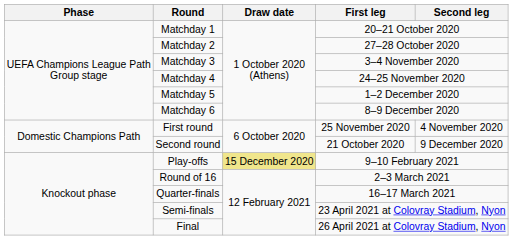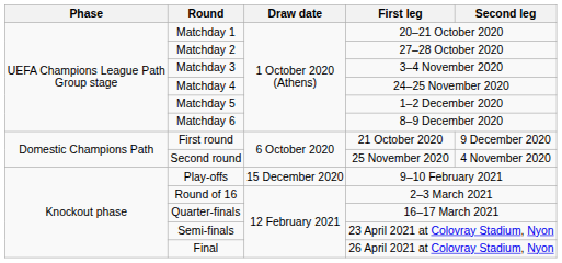First round | First leg: 25 November 2020 -> 21 October 2020
First round | Second leg: 4 November 2020 -> 9 December 2020
Second round | First leg: 21 October 2020 -> 25 November 2020
Second round | Second leg: 9 December 2020 -> 4 November 2020
Play-offs | Draw date: khaki background -> no background
